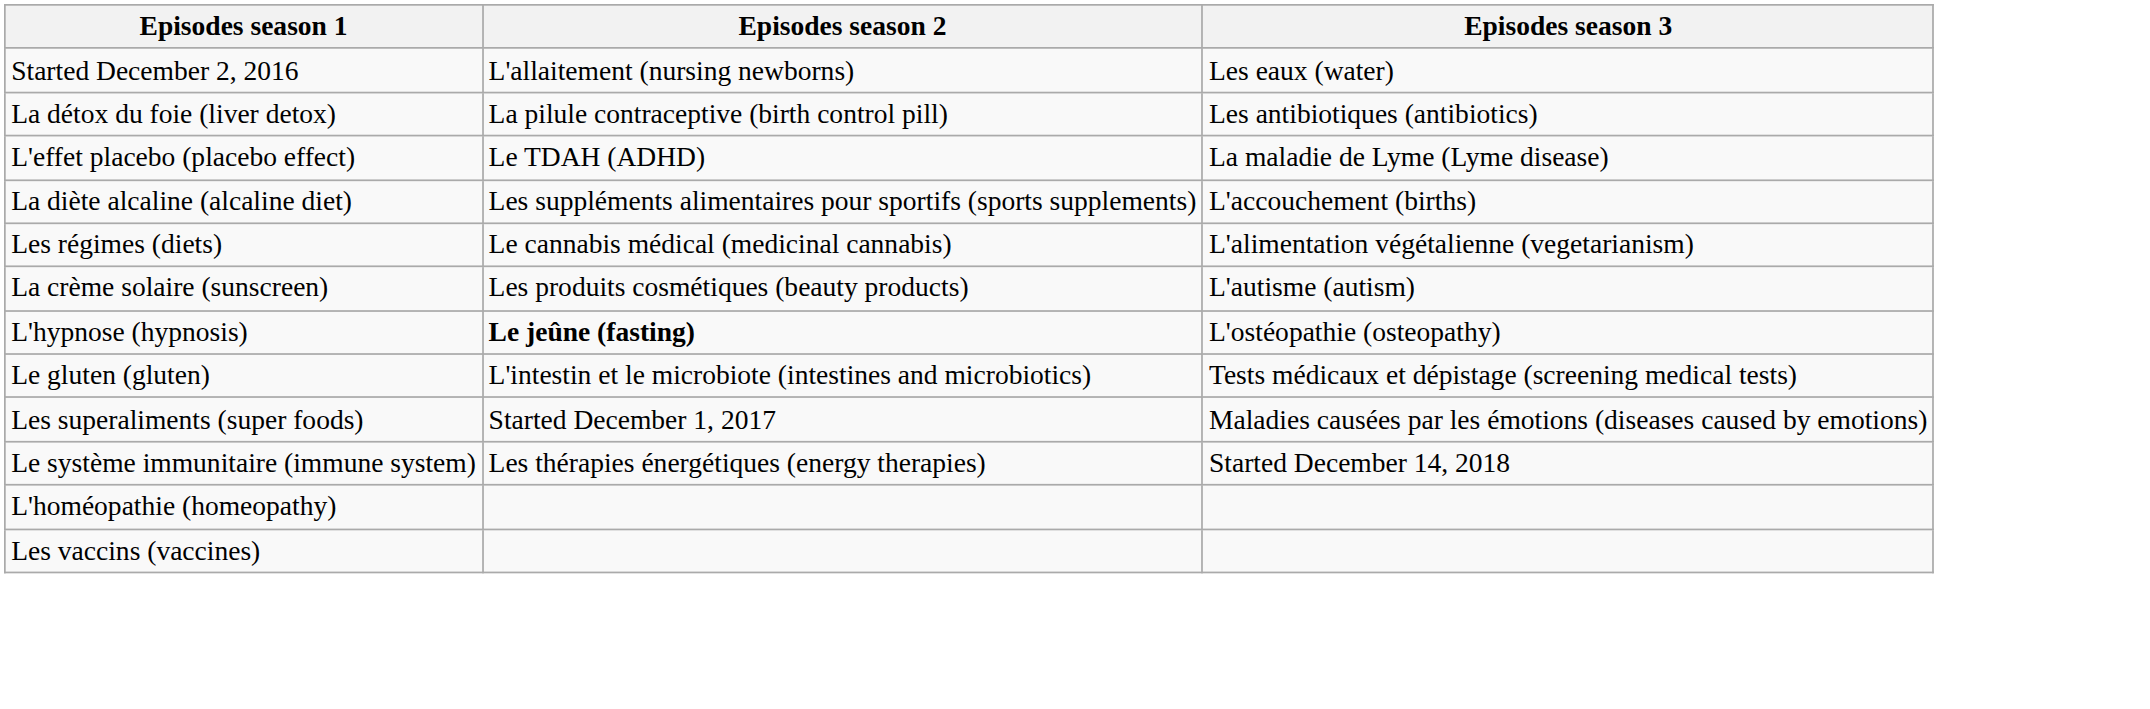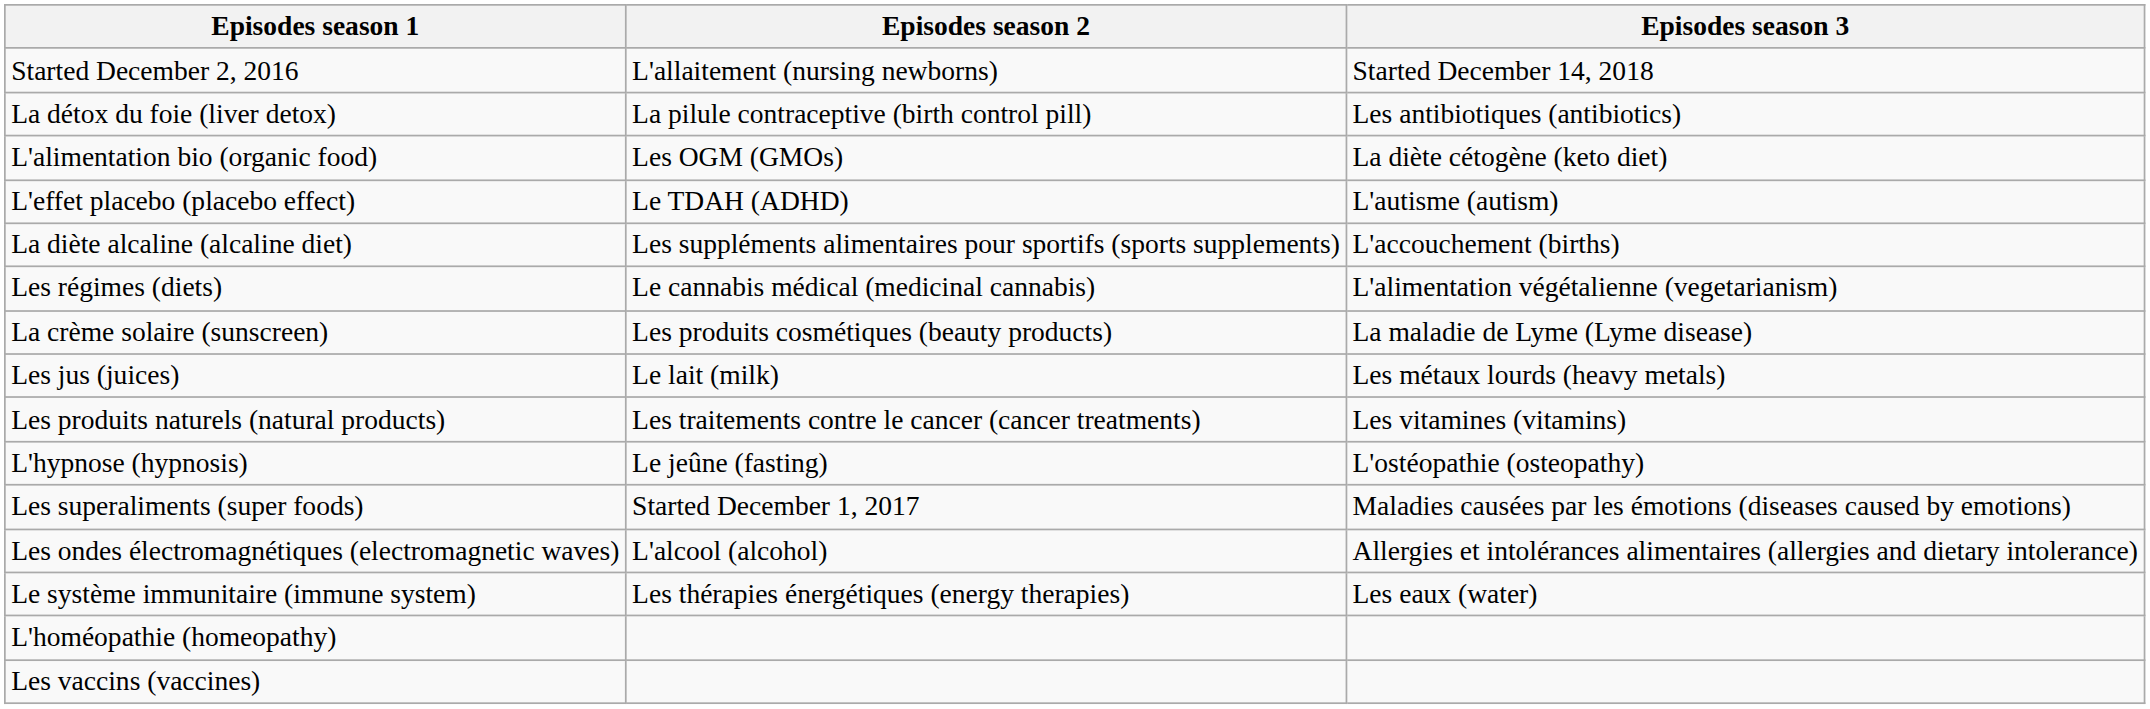Started December 2, 2016 | Episodes season 3: Les eaux (water) -> Started December 14, 2018
+ row: L'alimentation bio (organic food) | Les OGM (GMOs) | La diète cétogène (keto diet)
L'effet placebo (placebo effect) | Episodes season 3: La maladie de Lyme (Lyme disease) -> L'autisme (autism)
La crème solaire (sunscreen) | Episodes season 3: L'autisme (autism) -> La maladie de Lyme (Lyme disease)
+ row: Les jus (juices) | Le lait (milk) | Les métaux lourds (heavy metals)
+ row: Les produits naturels (natural products) | Les traitements contre le cancer (cancer treatments) | Les vitamines (vitamins)
L'hypnose (hypnosis) | Episodes season 2: bold -> normal
- row: Le gluten (gluten) | L'intestin et le microbiote (intestines and microbiotics) | Tests médicaux et dépistage (screening medical tests)
+ row: Les ondes électromagnétiques (electromagnetic waves) | L'alcool (alcohol) | Allergies et intolérances alimentaires (allergies and dietary intolerance)
Le système immunitaire (immune system) | Episodes season 3: Started December 14, 2018 -> Les eaux (water)
